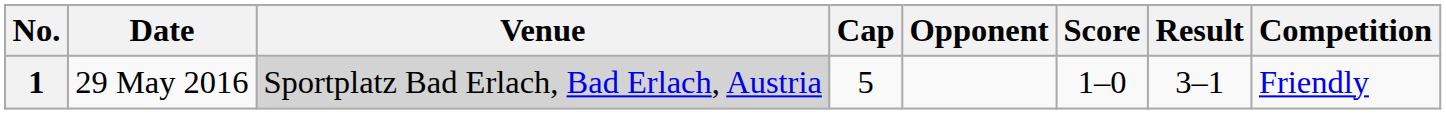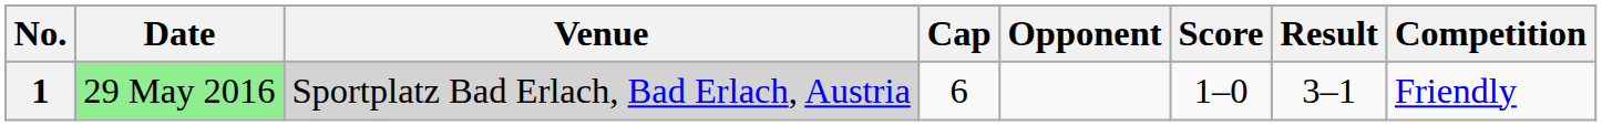1 | Date: no background -> lightgreen background
1 | Cap: 5 -> 6
